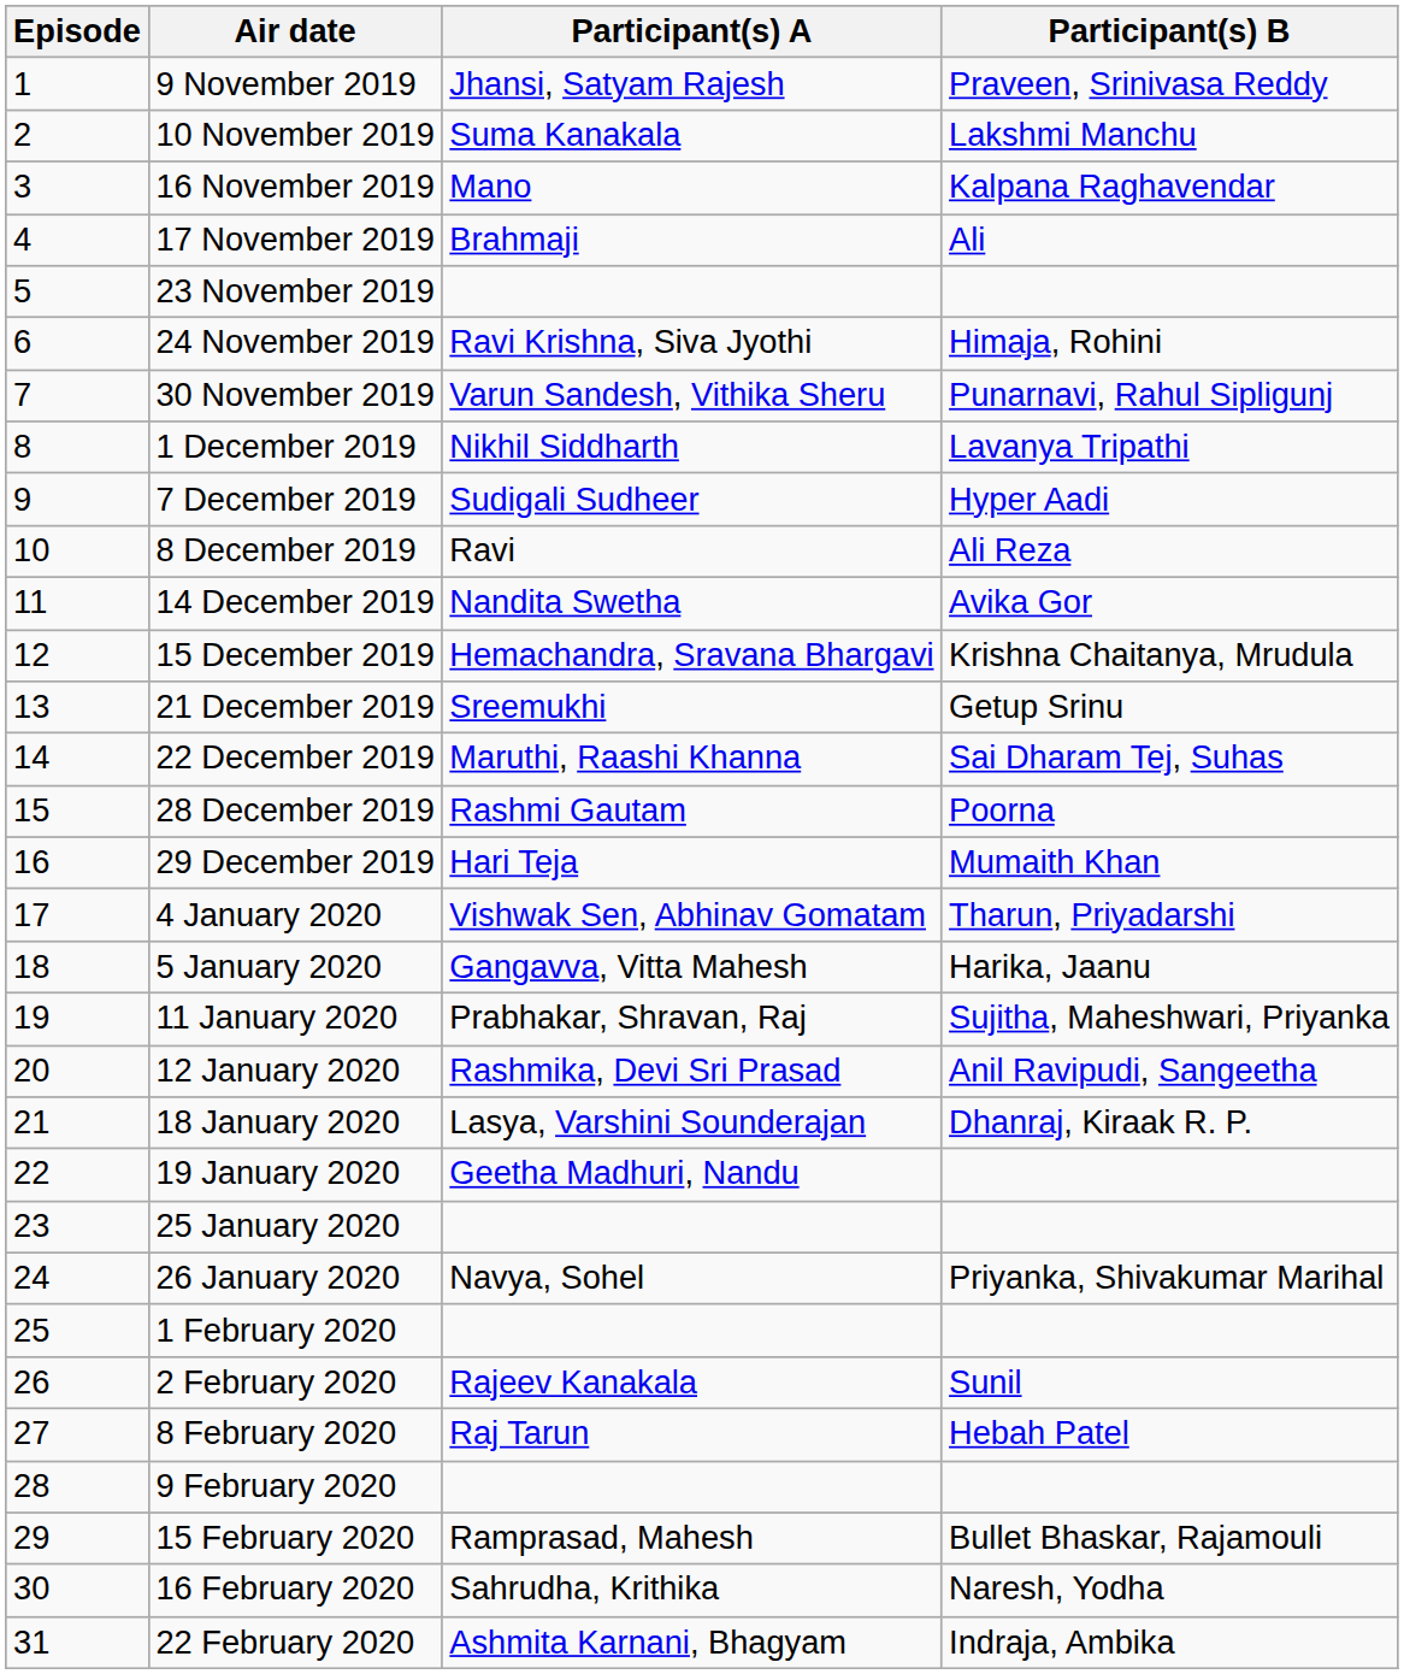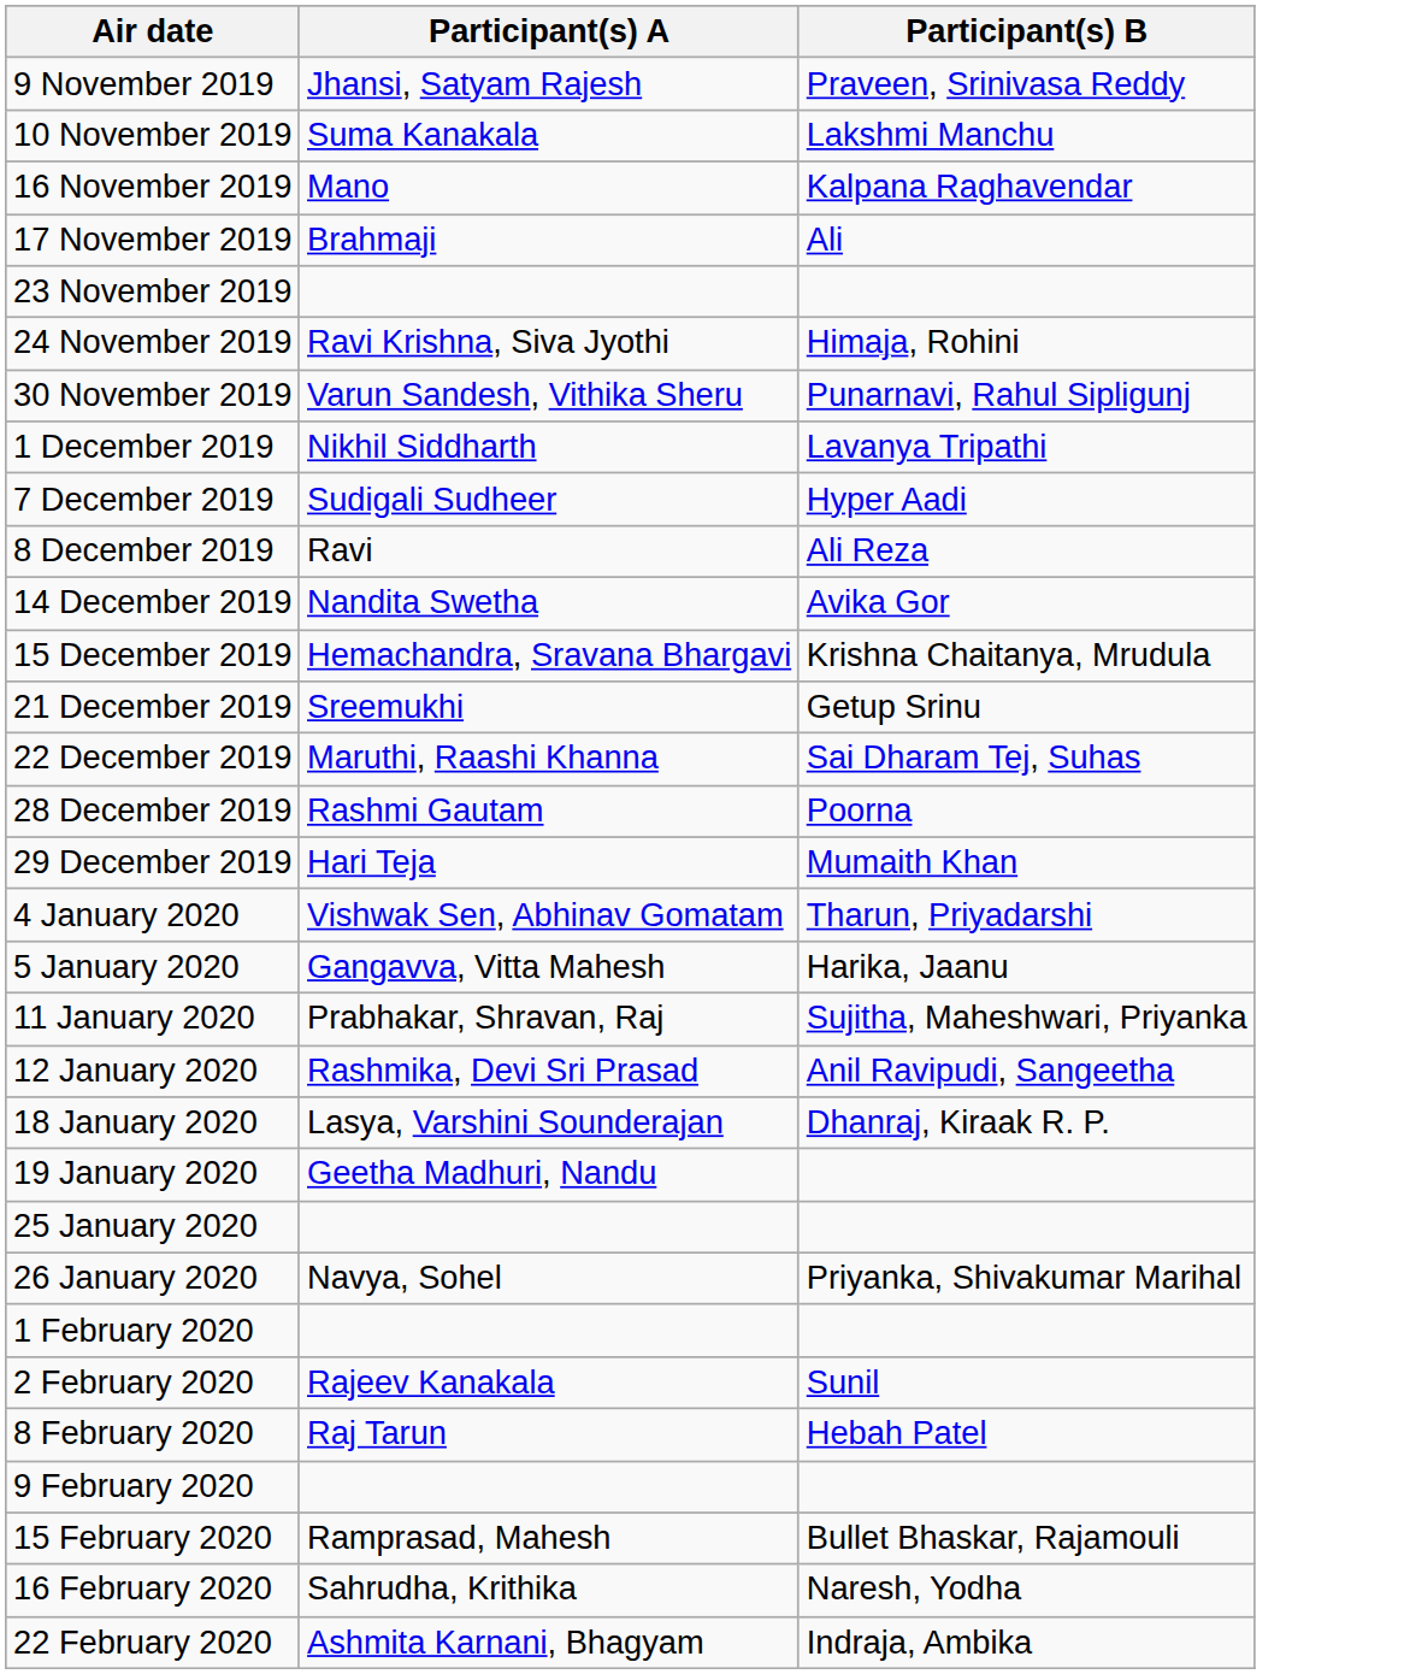- column: Episode | 1 | 2 | 3 | 4 | 5 | 6 | 7 | 8 | 9 | 10 | 11 | 12 | 13 | 14 | 15 | 16 | 17 | 18 | 19 | 20 | 21 | 22 | 23 | 24 | 25 | 26 | 27 | 28 | 29 | 30 | 31
